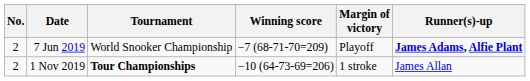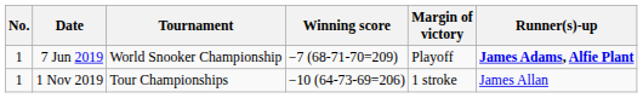7 Jun 2019 | No.: 2 -> 1
1 Nov 2019 | No.: 2 -> 1
1 Nov 2019 | Tournament: bold -> normal
